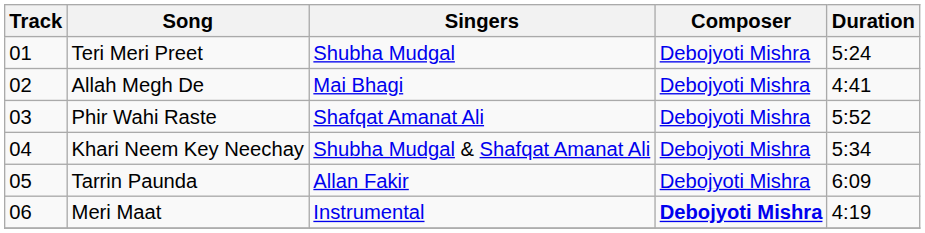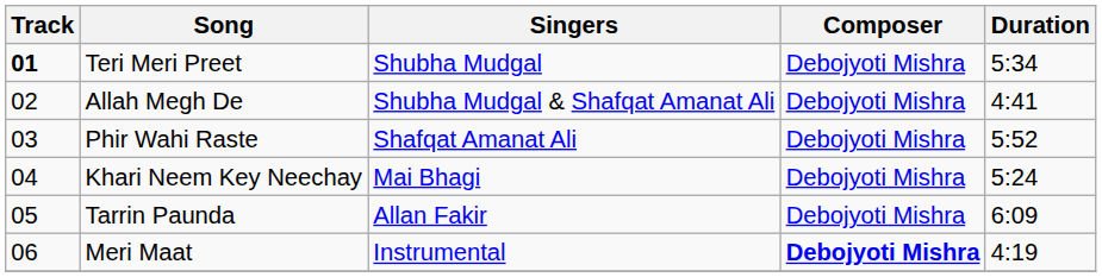Teri Meri Preet | Track: normal -> bold
Teri Meri Preet | Duration: 5:24 -> 5:34
Allah Megh De | Singers: Mai Bhagi -> Shubha Mudgal & Shafqat Amanat Ali
Khari Neem Key Neechay | Singers: Shubha Mudgal & Shafqat Amanat Ali -> Mai Bhagi
Khari Neem Key Neechay | Duration: 5:34 -> 5:24
